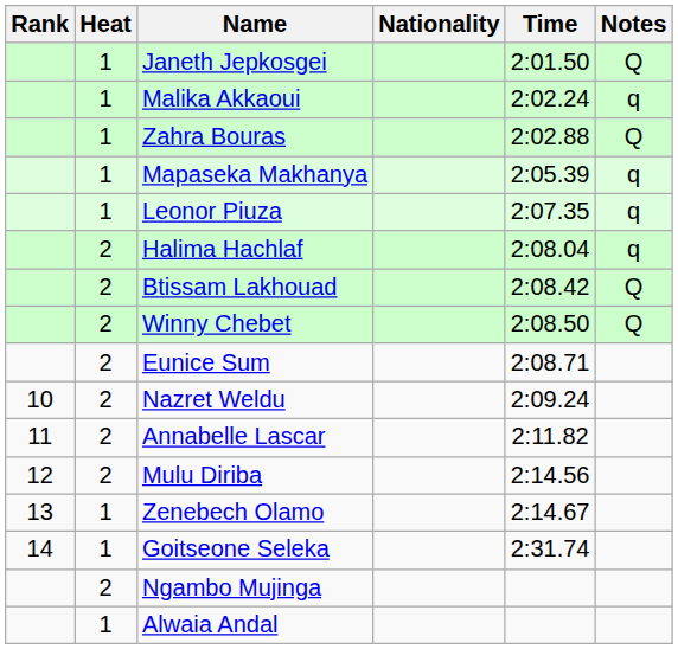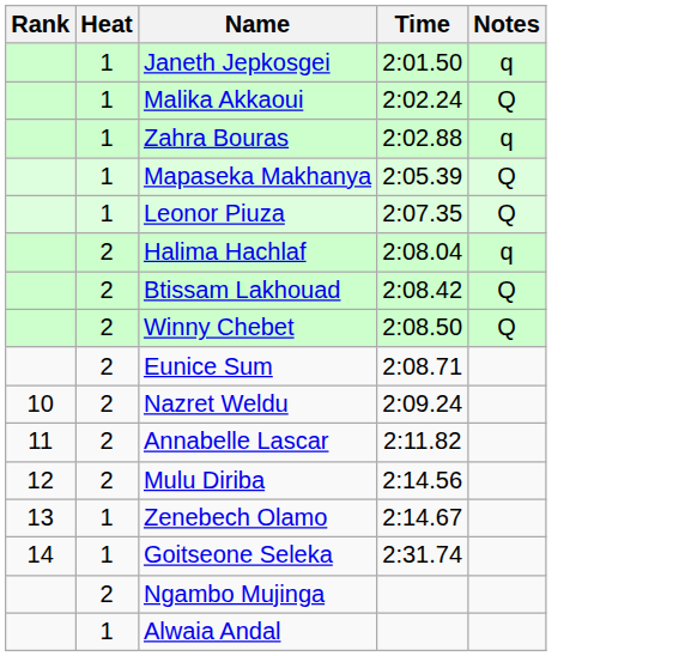- column: Nationality
Janeth Jepkosgei | Notes: Q -> q
Malika Akkaoui | Notes: q -> Q
Zahra Bouras | Notes: Q -> q
Mapaseka Makhanya | Notes: q -> Q
Leonor Piuza | Notes: q -> Q
